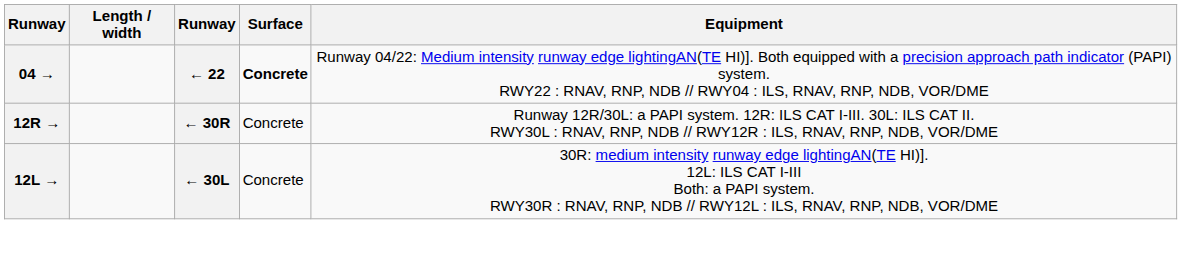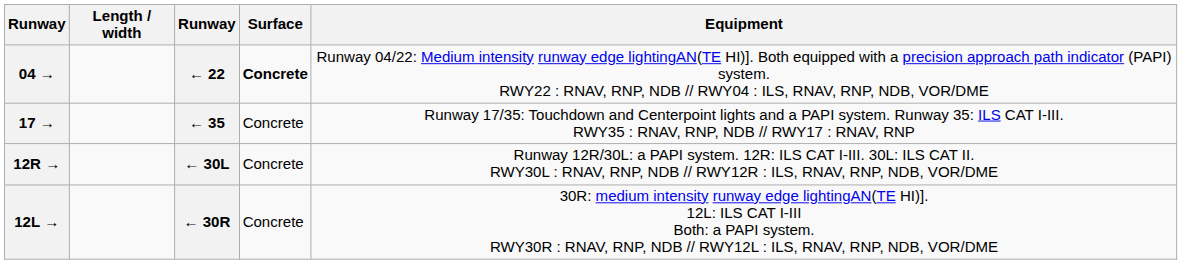+ row: 17 → | ← 35 | Concrete | Runway 17/35: Touchdown and Centerpoint lights and a PAPI system. Runway 35: ILS CAT I-III. RWY35 : RNAV, RNP, NDB // RWY17 : RNAV, RNP
12R → | column 3: ← 30R -> ← 30L
12L → | column 3: ← 30L -> ← 30R
